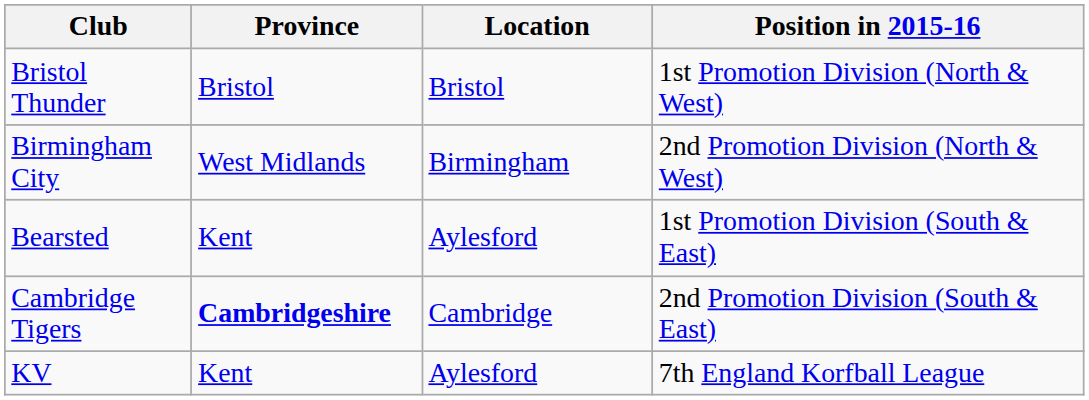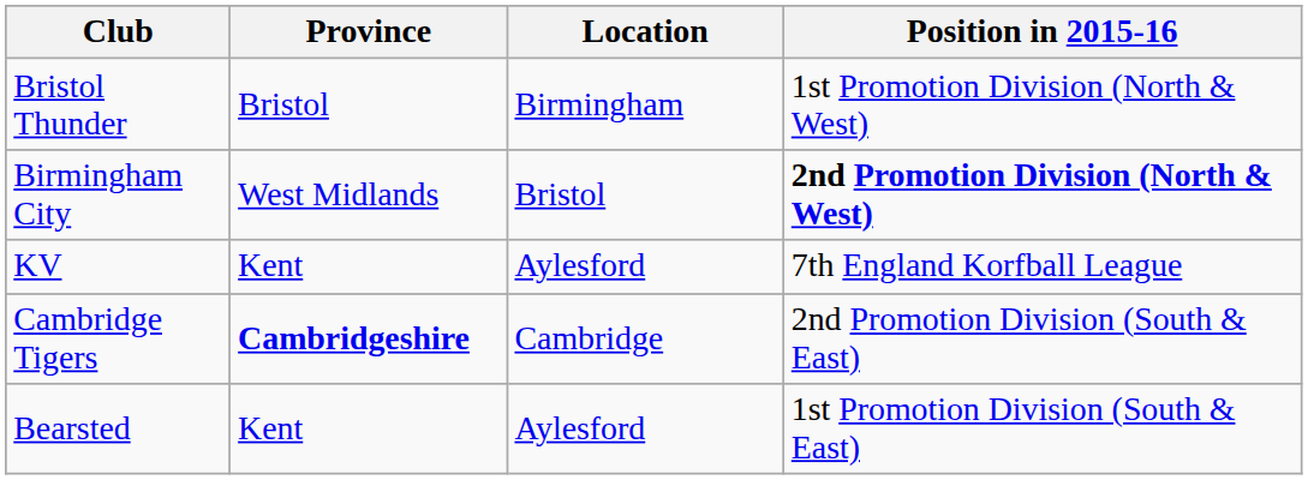Bristol Thunder | Location: Bristol -> Birmingham
Birmingham City | Location: Birmingham -> Bristol
Birmingham City | Position in 2015-16: normal -> bold
rows swapped: Bearsted <-> KV
